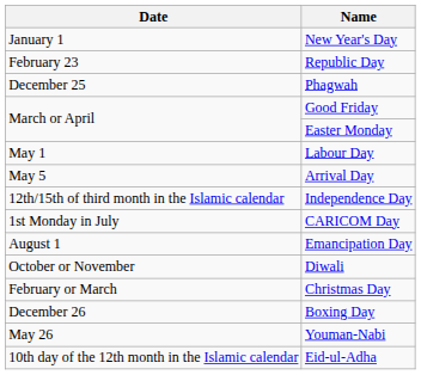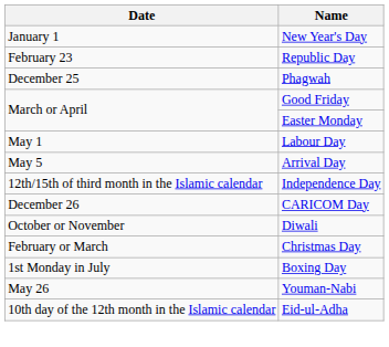CARICOM Day | Date: 1st Monday in July -> December 26
- row: August 1 | Emancipation Day
Boxing Day | Date: December 26 -> 1st Monday in July
